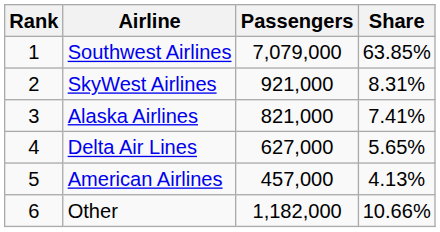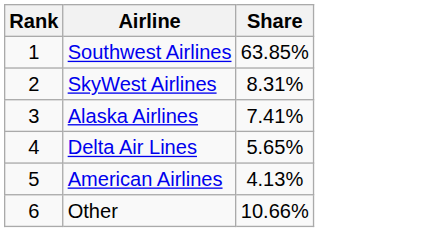- column: Passengers | 7,079,000 | 921,000 | 821,000 | 627,000 | 457,000 | 1,182,000
